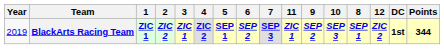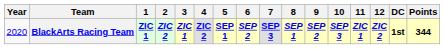columns swapped: 8 <-> 11
BlackArts Racing Team | Year: 2019 -> 2020
